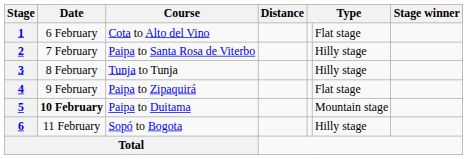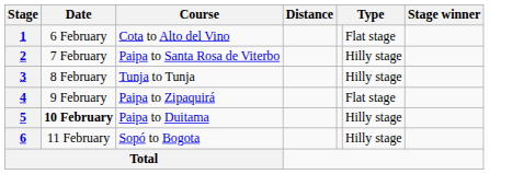5 | column 6: Mountain stage -> Hilly stage
